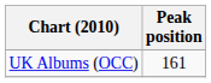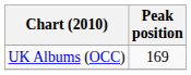UK Albums (OCC) | Peak position: 161 -> 169
